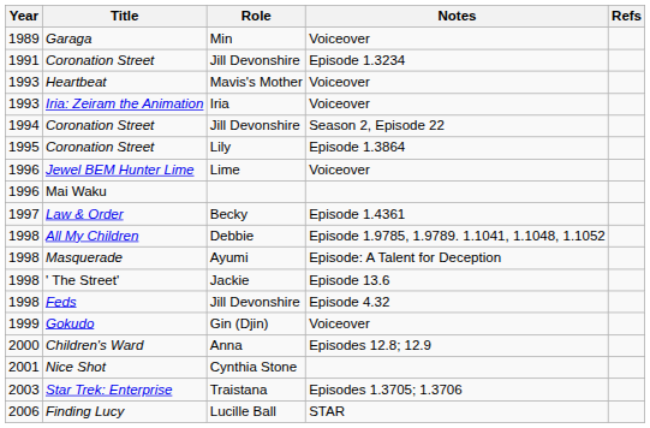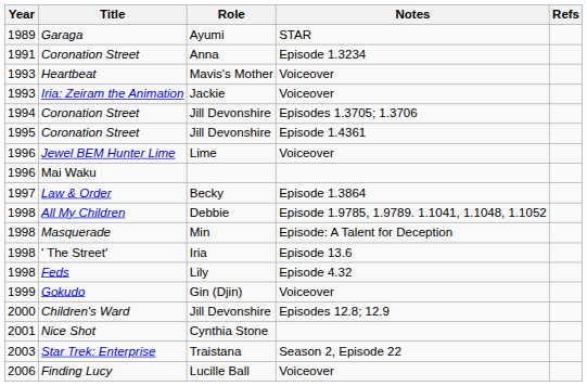Garaga | Role: Min -> Ayumi
Garaga | Notes: Voiceover -> STAR
1991 / Coronation Street | Role: Jill Devonshire -> Anna
Iria: Zeiram the Animation | Role: Iria -> Jackie
1994 / Coronation Street | Notes: Season 2, Episode 22 -> Episodes 1.3705; 1.3706
1995 / Coronation Street | Role: Lily -> Jill Devonshire
1995 / Coronation Street | Notes: Episode 1.3864 -> Episode 1.4361
Law & Order | Notes: Episode 1.4361 -> Episode 1.3864
Masquerade | Role: Ayumi -> Min
' The Street' | Role: Jackie -> Iria
Feds | Role: Jill Devonshire -> Lily
Children's Ward | Role: Anna -> Jill Devonshire
Star Trek: Enterprise | Notes: Episodes 1.3705; 1.3706 -> Season 2, Episode 22
Finding Lucy | Notes: STAR -> Voiceover
